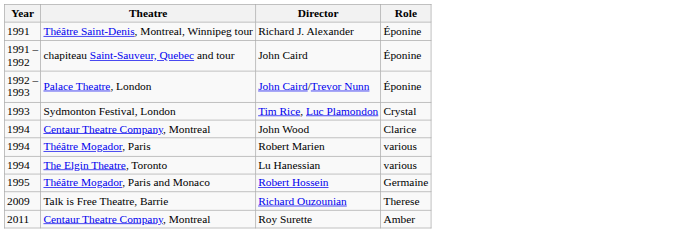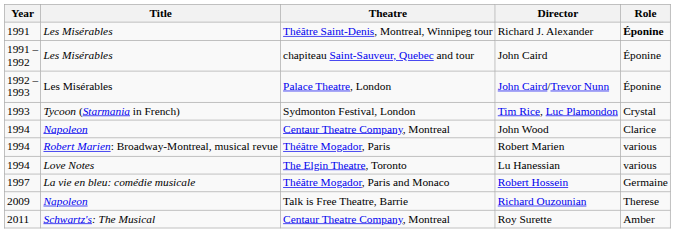+ column: Title | Les Misérables | Les Misérables | Les Misérables | Tycoon (Starmania in French) | Napoleon | Robert Marien: Broadway-Montreal, musical revue | Love Notes | La vie en bleu: comédie musicale | Napoleon | Schwartz's: The Musical
Richard J. Alexander | Role: normal -> bold
Robert Hossein | Year: 1995 -> 1997
